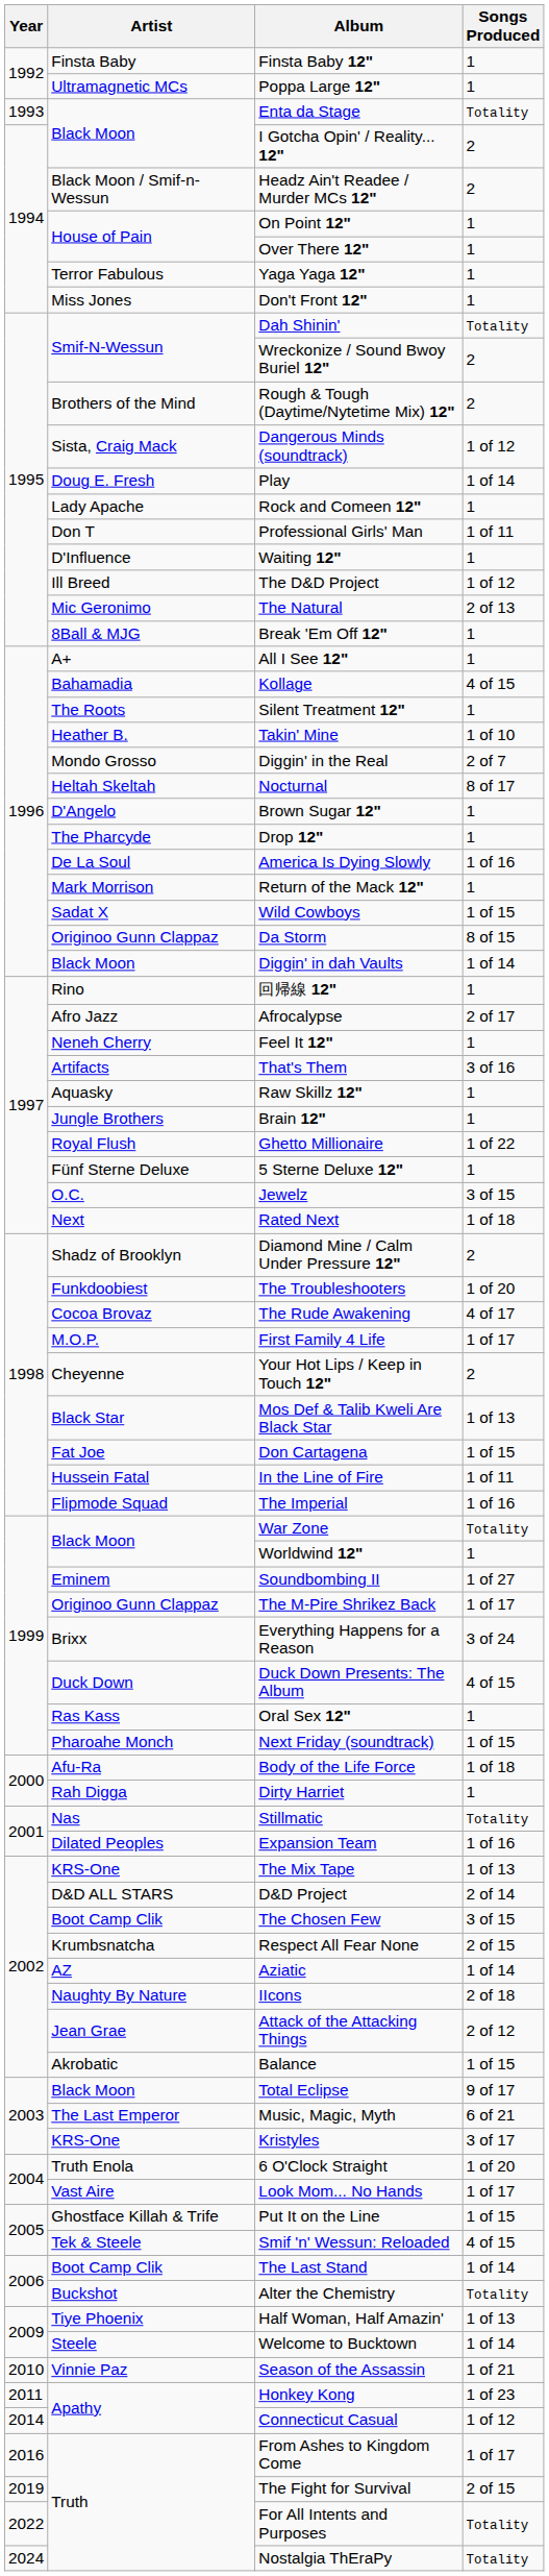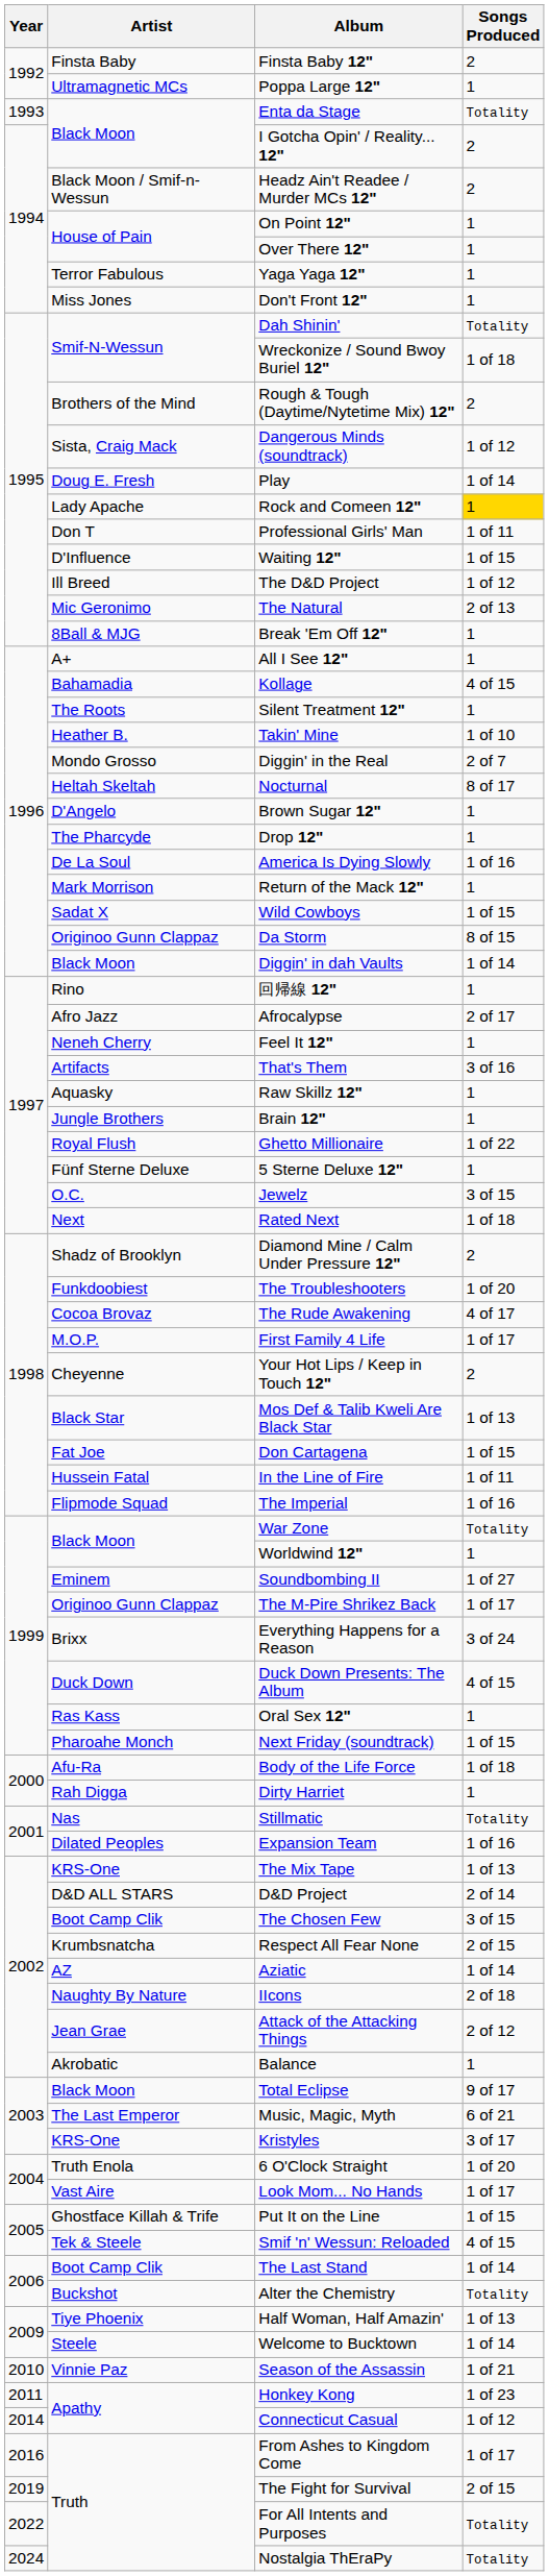Finsta Baby 12" | Songs Produced: 1 -> 2
Wreckonize / Sound Bwoy Buriel 12" | Songs Produced: 2 -> 1 of 18
Rock and Comeen 12" | Songs Produced: no background -> gold background
Waiting 12" | Songs Produced: 1 -> 1 of 15
Balance | Songs Produced: 1 of 15 -> 1
